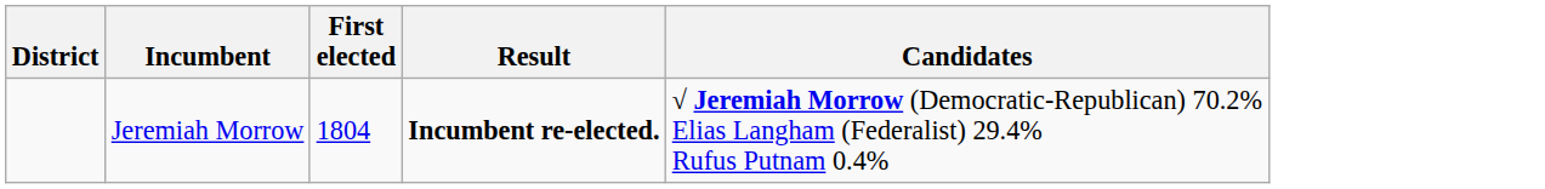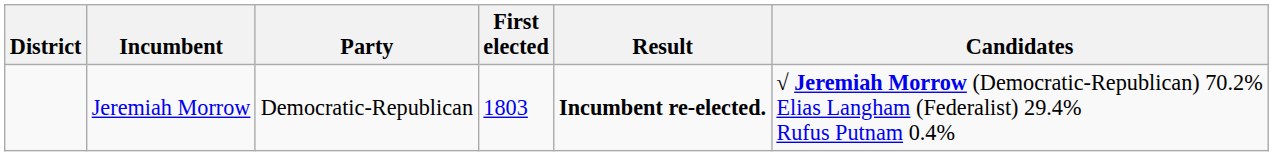+ column: Party | Democratic-Republican
Jeremiah Morrow | First elected: 1804 -> 1803
